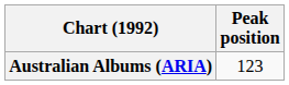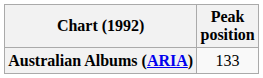Australian Albums (ARIA) | Peak position: 123 -> 133
